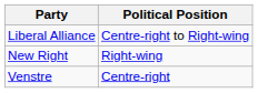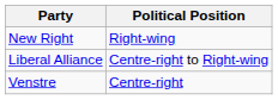rows swapped: New Right <-> Liberal Alliance
